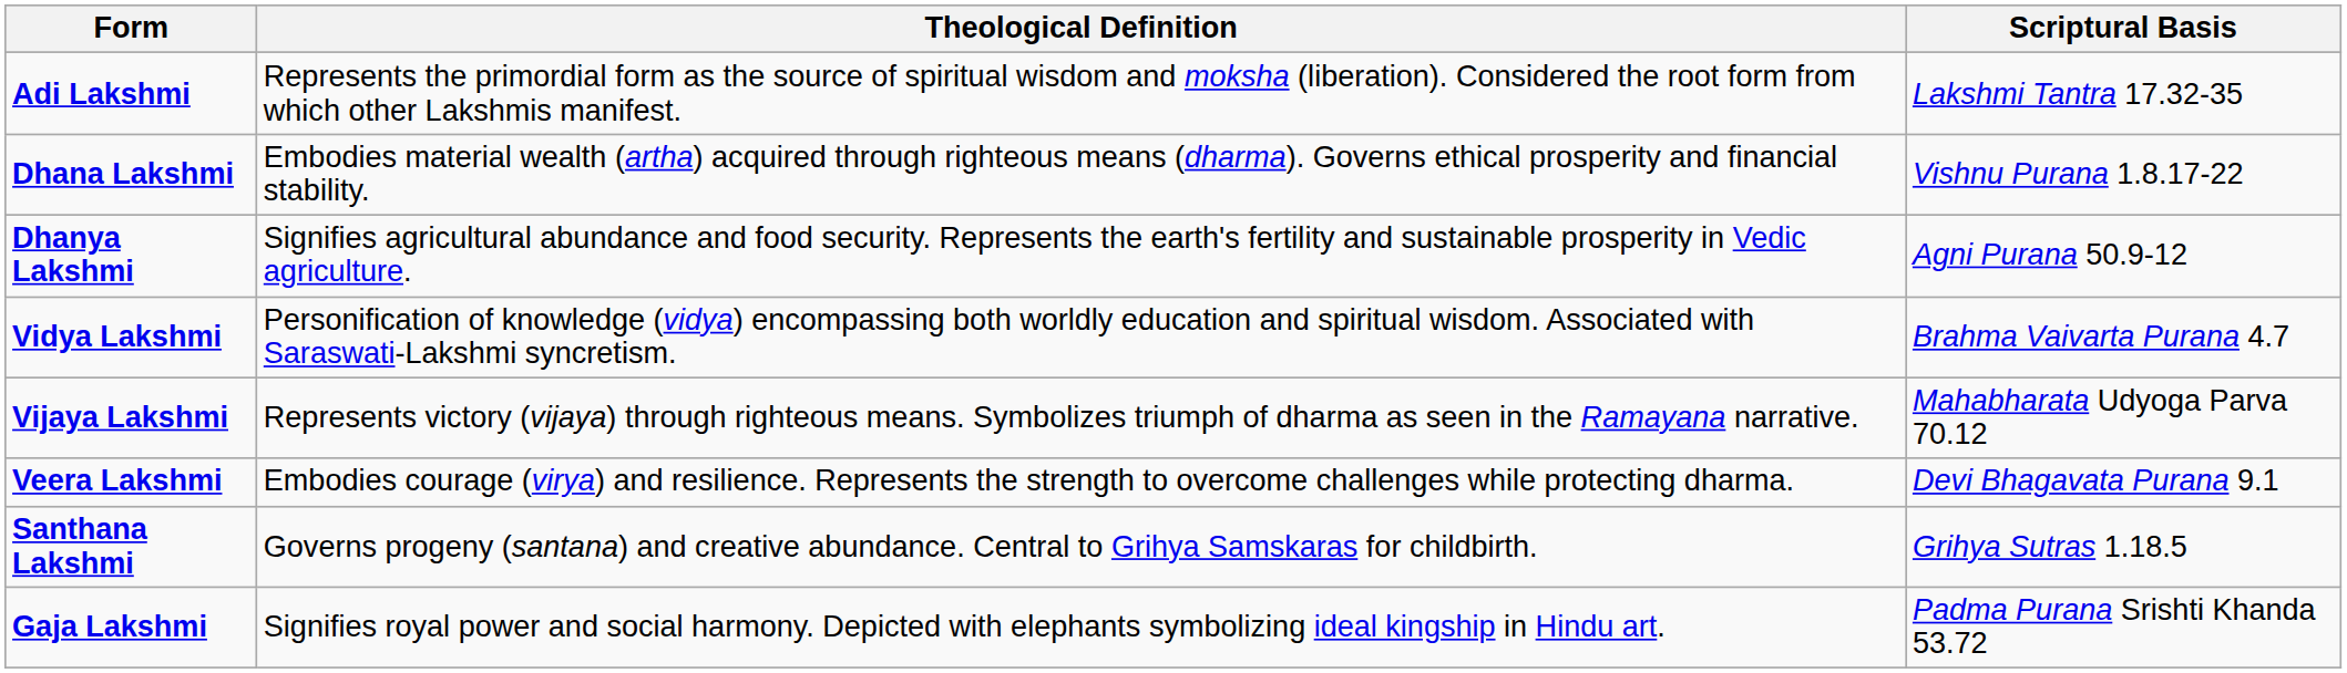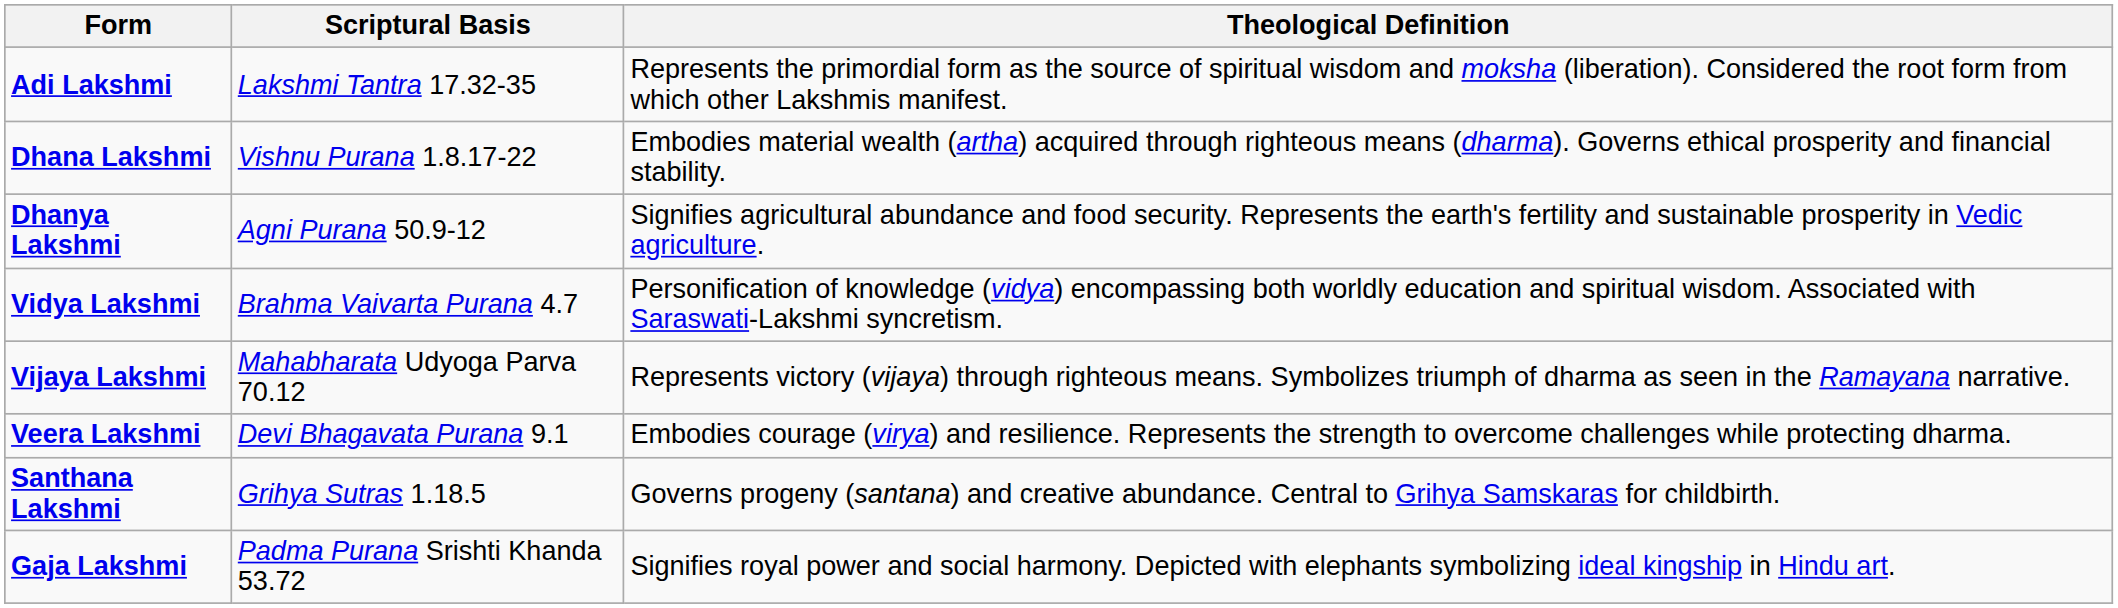columns swapped: Theological Definition <-> Scriptural Basis
